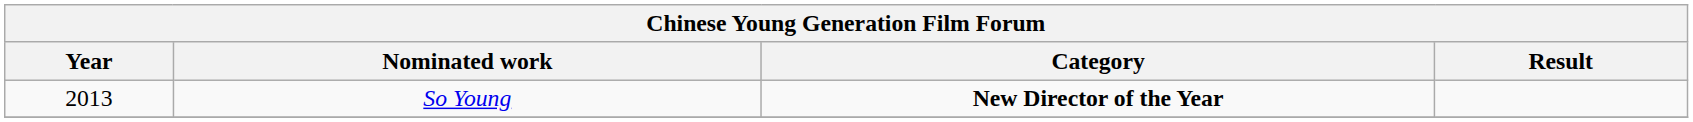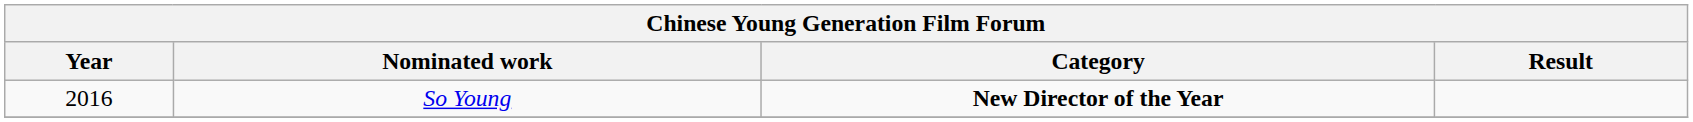So Young | Year: 2013 -> 2016
